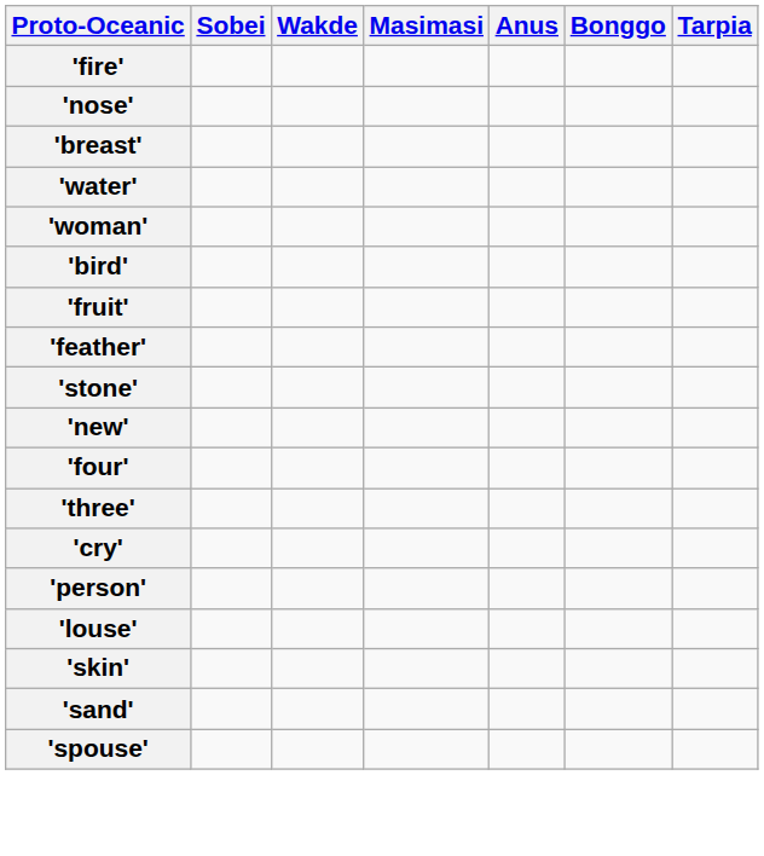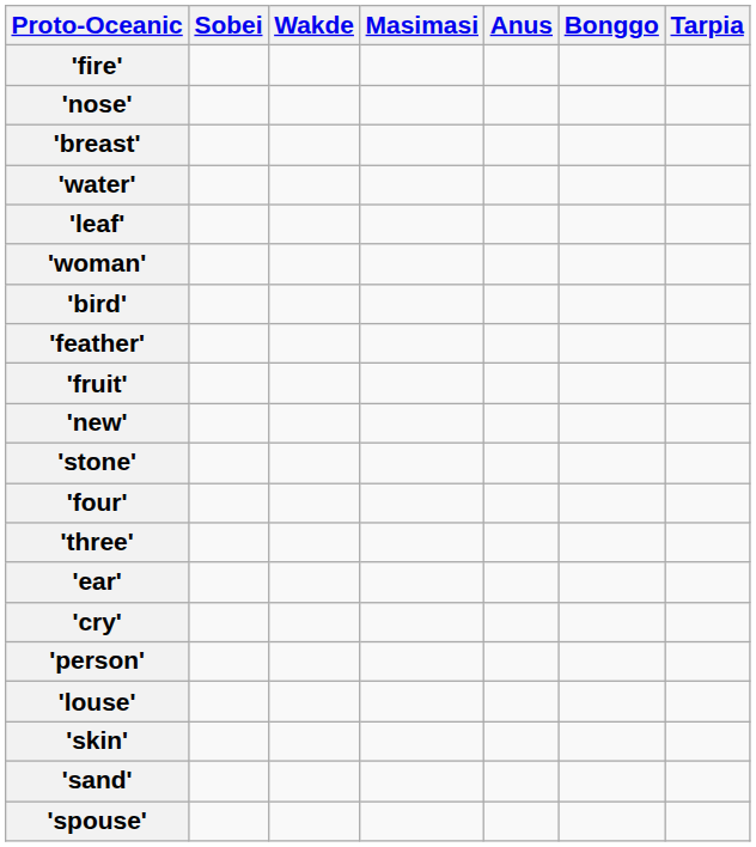+ row: 'leaf'
rows swapped: 'feather' <-> 'fruit'
rows swapped: 'new' <-> 'stone'
+ row: 'ear'
